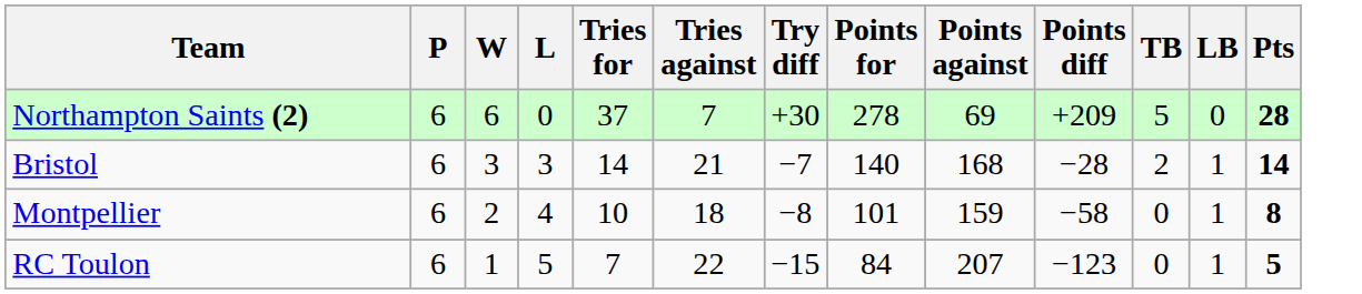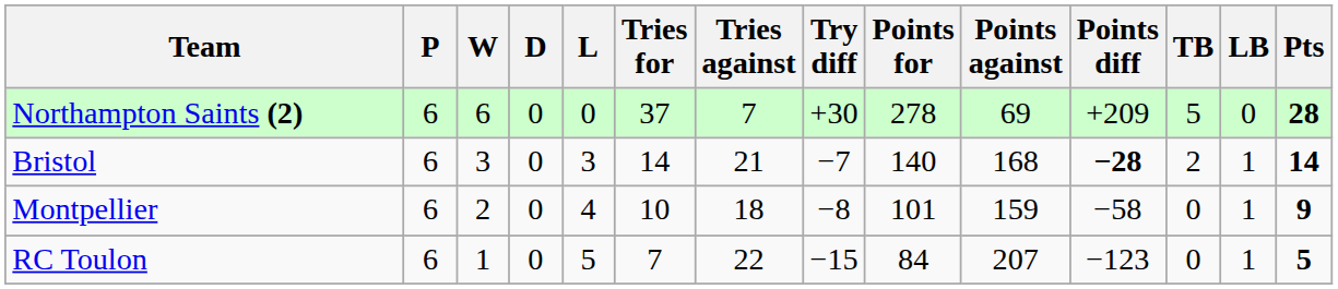+ column: D | 0 | 0 | 0 | 0
Bristol | Points diff: normal -> bold
Montpellier | Pts: 8 -> 9
